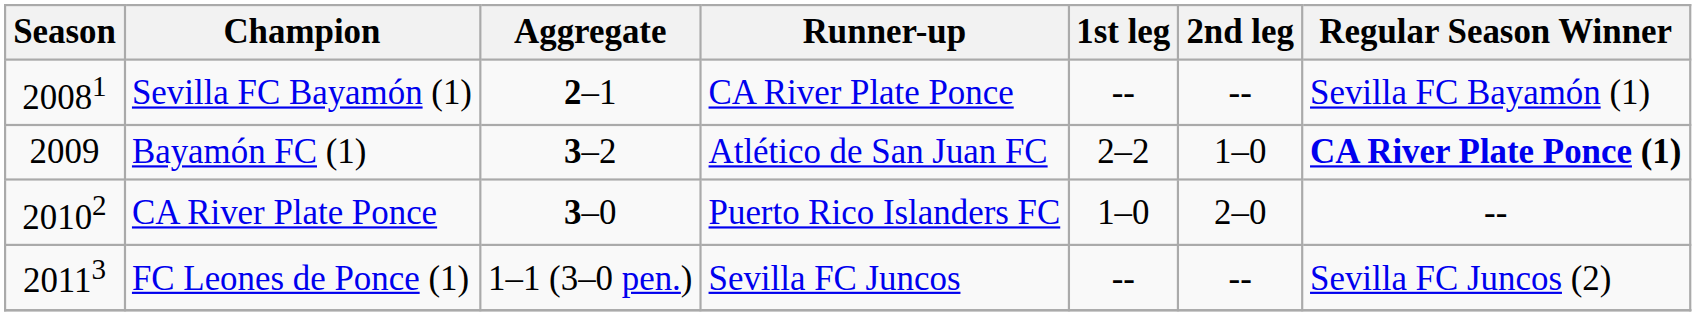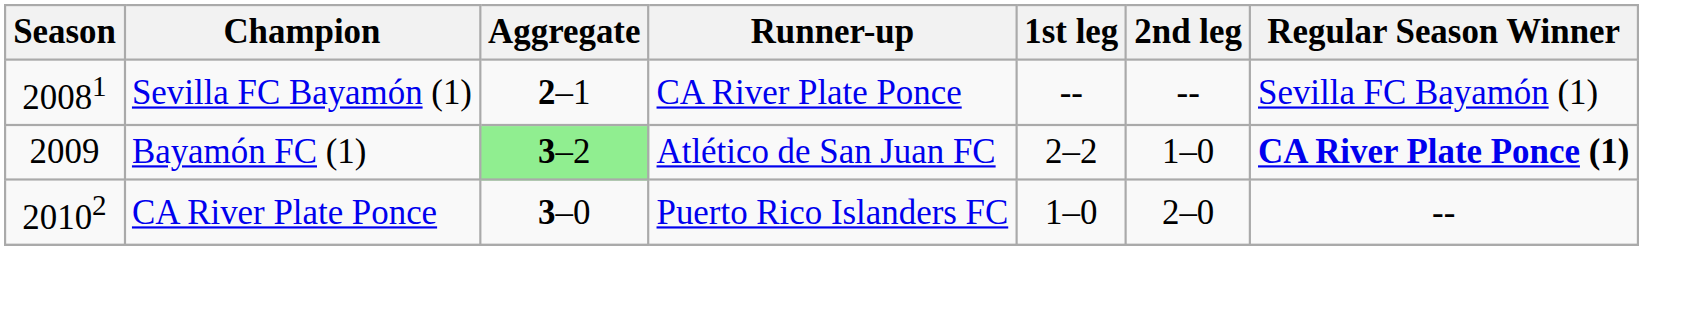Bayamón FC (1) | Aggregate: no background -> lightgreen background
- row: 20113 | FC Leones de Ponce (1) | 1–1 (3–0 pen.) | Sevilla FC Juncos | -- | -- | Sevilla FC Juncos (2)
